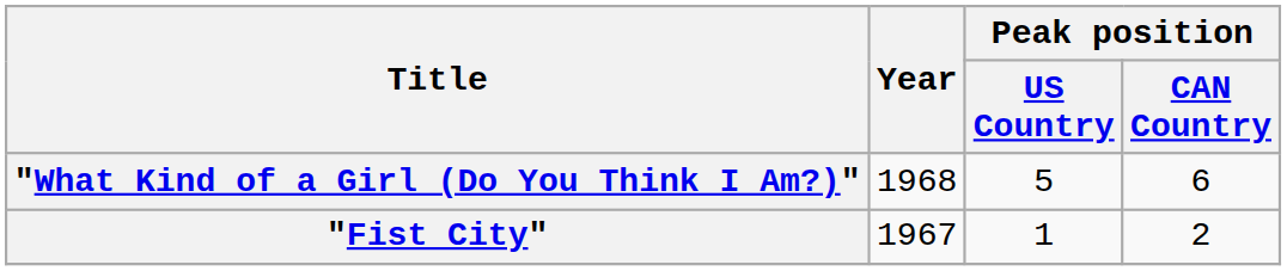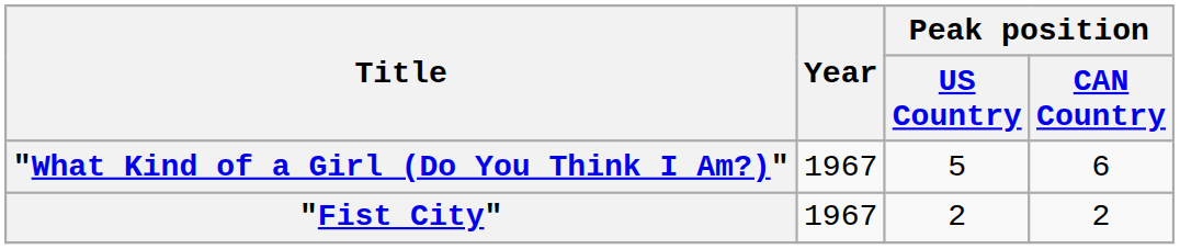"What Kind of a Girl (Do You Think I Am?)" | Year: 1968 -> 1967
"Fist City" | Peak position / US Country: 1 -> 2
